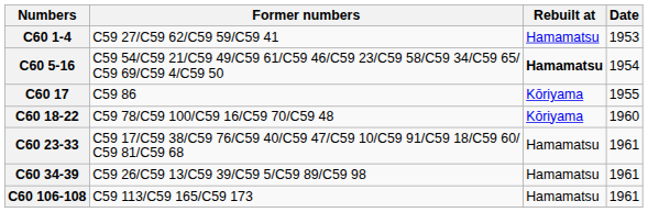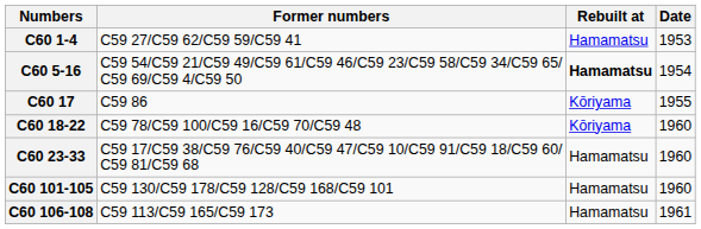C60 23-33 | Date: 1961 -> 1960
- row: C60 34-39 | C59 26/C59 13/C59 39/C59 5/C59 89/C59 98 | Hamamatsu | 1961
+ row: C60 101-105 | C59 130/C59 178/C59 128/C59 168/C59 101 | Hamamatsu | 1960
